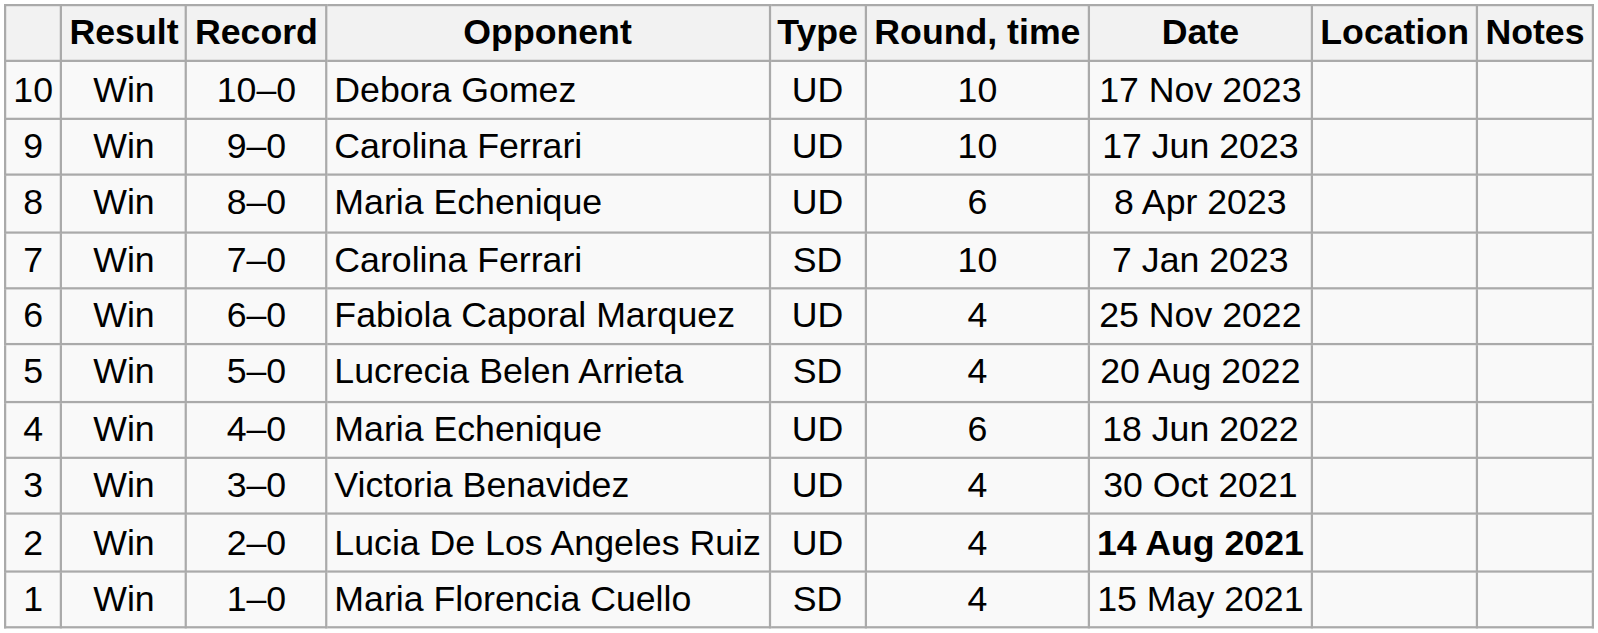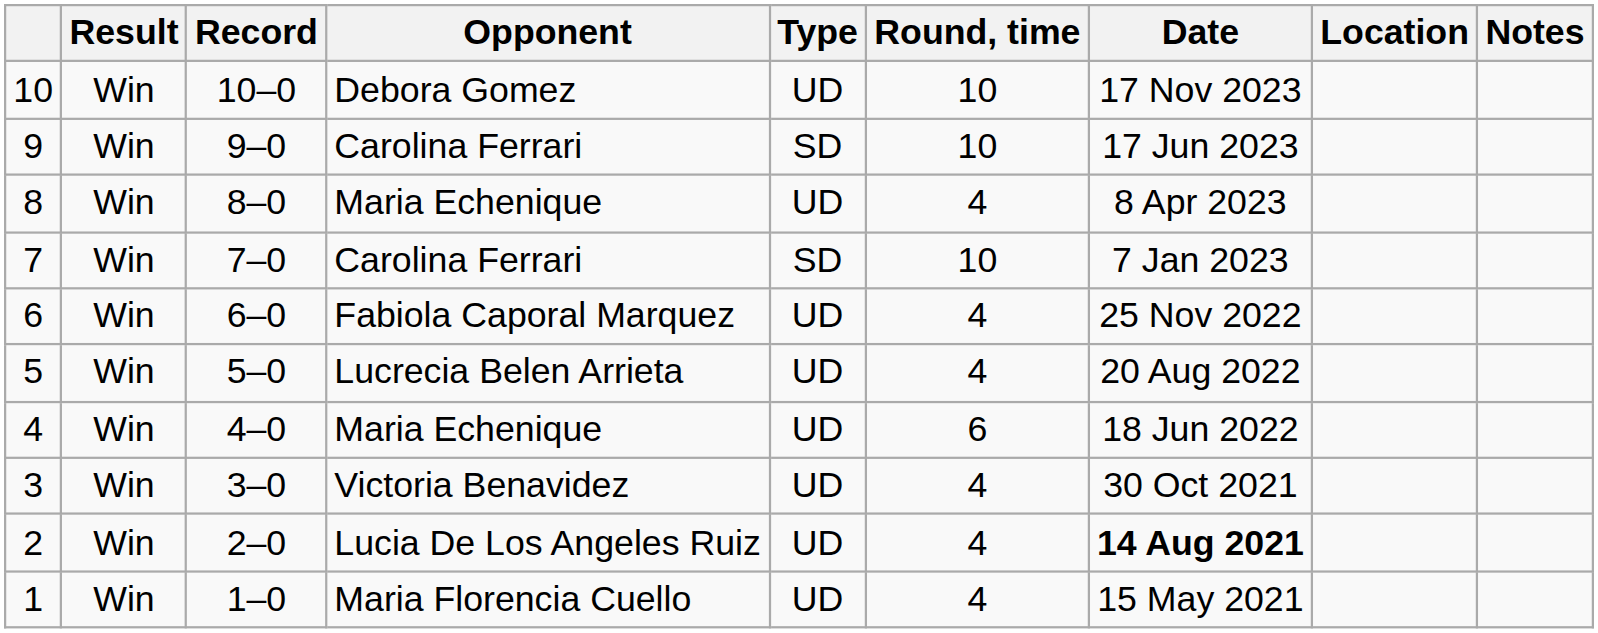9 | Type: UD -> SD
8 | Round, time: 6 -> 4
5 | Type: SD -> UD
1 | Type: SD -> UD
